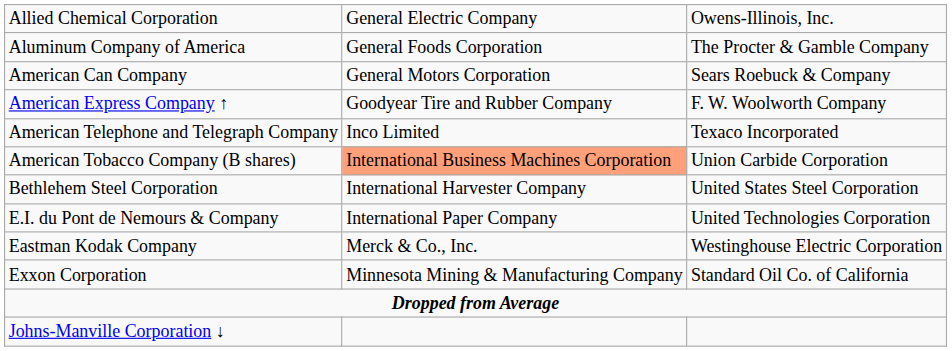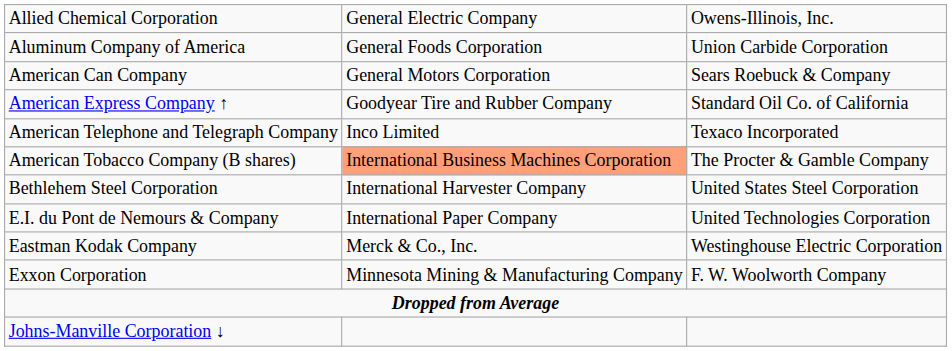Aluminum Company of America | column 3: The Procter & Gamble Company -> Union Carbide Corporation
American Express Company ↑ | column 3: F. W. Woolworth Company -> Standard Oil Co. of California
American Tobacco Company (B shares) | column 3: Union Carbide Corporation -> The Procter & Gamble Company
Exxon Corporation | column 3: Standard Oil Co. of California -> F. W. Woolworth Company
